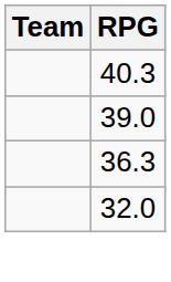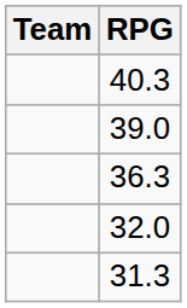+ row: 31.3
